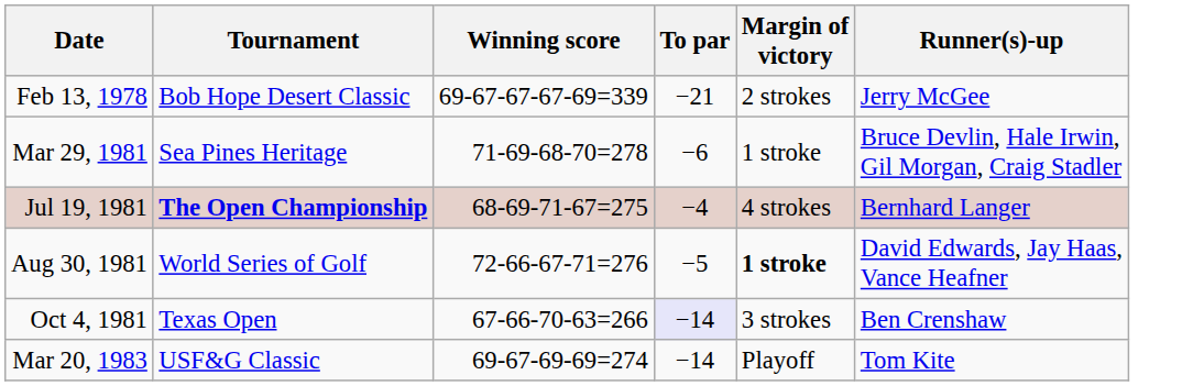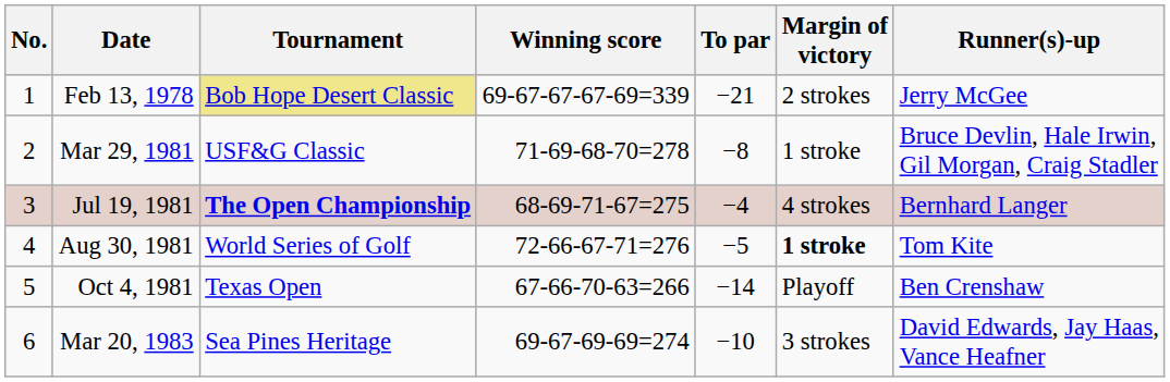+ column: No. | 1 | 2 | 3 | 4 | 5 | 6
Feb 13, 1978 | Tournament: no background -> khaki background
Mar 29, 1981 | Tournament: Sea Pines Heritage -> USF&G Classic
Mar 29, 1981 | To par: −6 -> −8
Aug 30, 1981 | Runner(s)-up: David Edwards, Jay Haas, Vance Heafner -> Tom Kite
Oct 4, 1981 | To par: lavender background -> no background
Oct 4, 1981 | Margin of victory: 3 strokes -> Playoff
Mar 20, 1983 | Tournament: USF&G Classic -> Sea Pines Heritage
Mar 20, 1983 | To par: −14 -> −10
Mar 20, 1983 | Margin of victory: Playoff -> 3 strokes
Mar 20, 1983 | Runner(s)-up: Tom Kite -> David Edwards, Jay Haas, Vance Heafner
